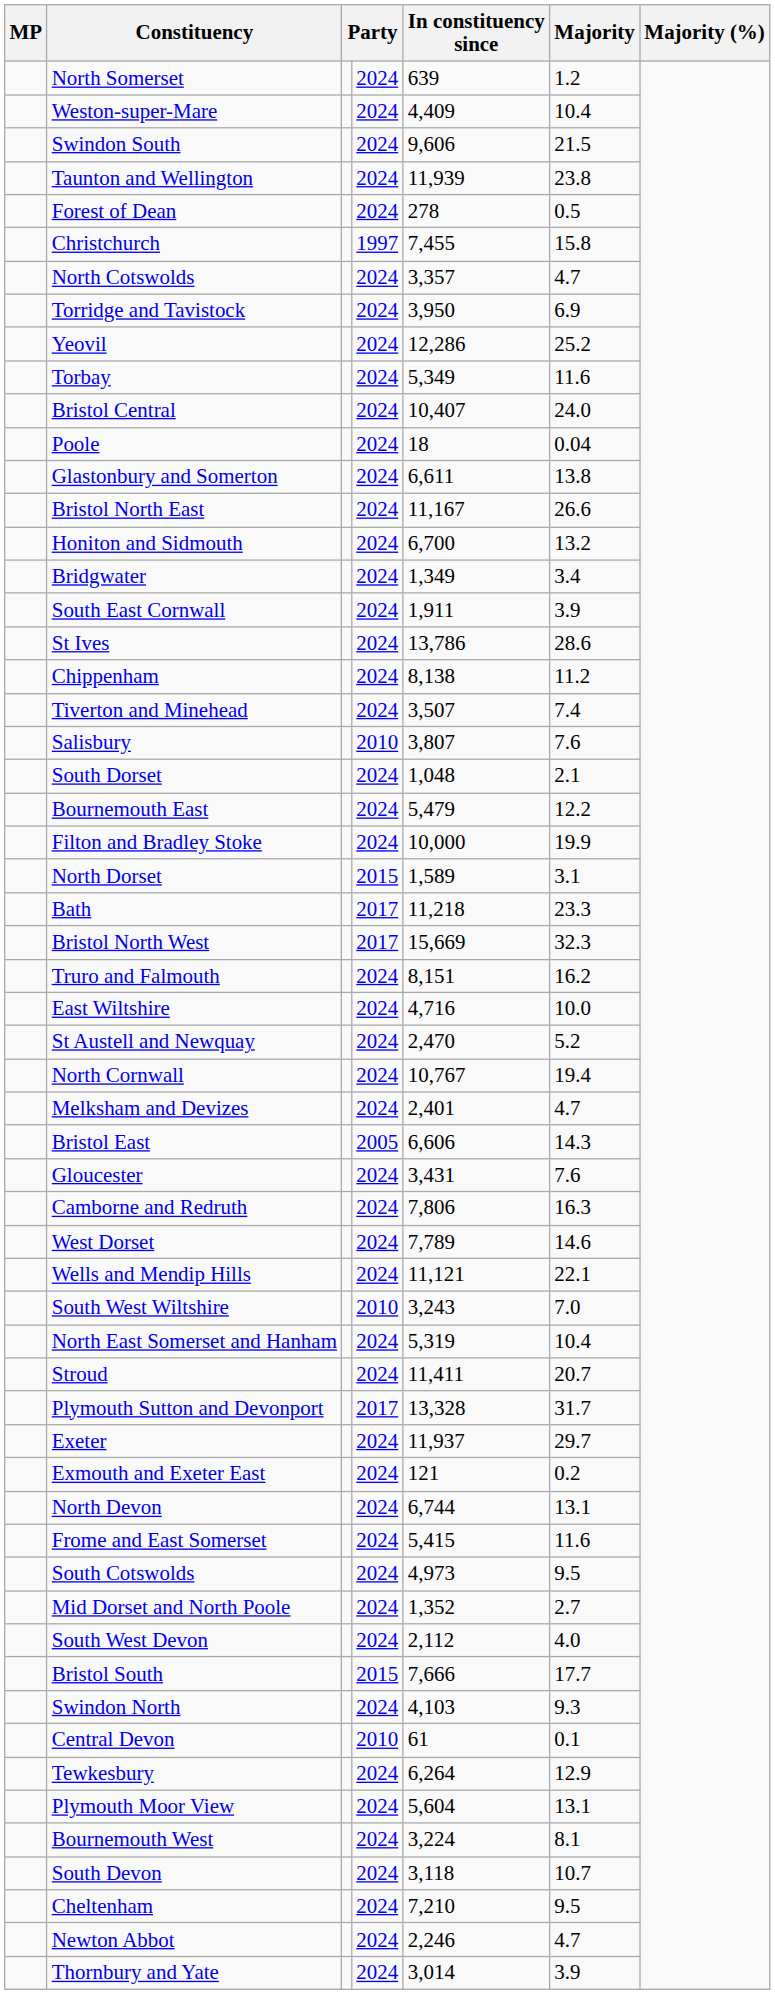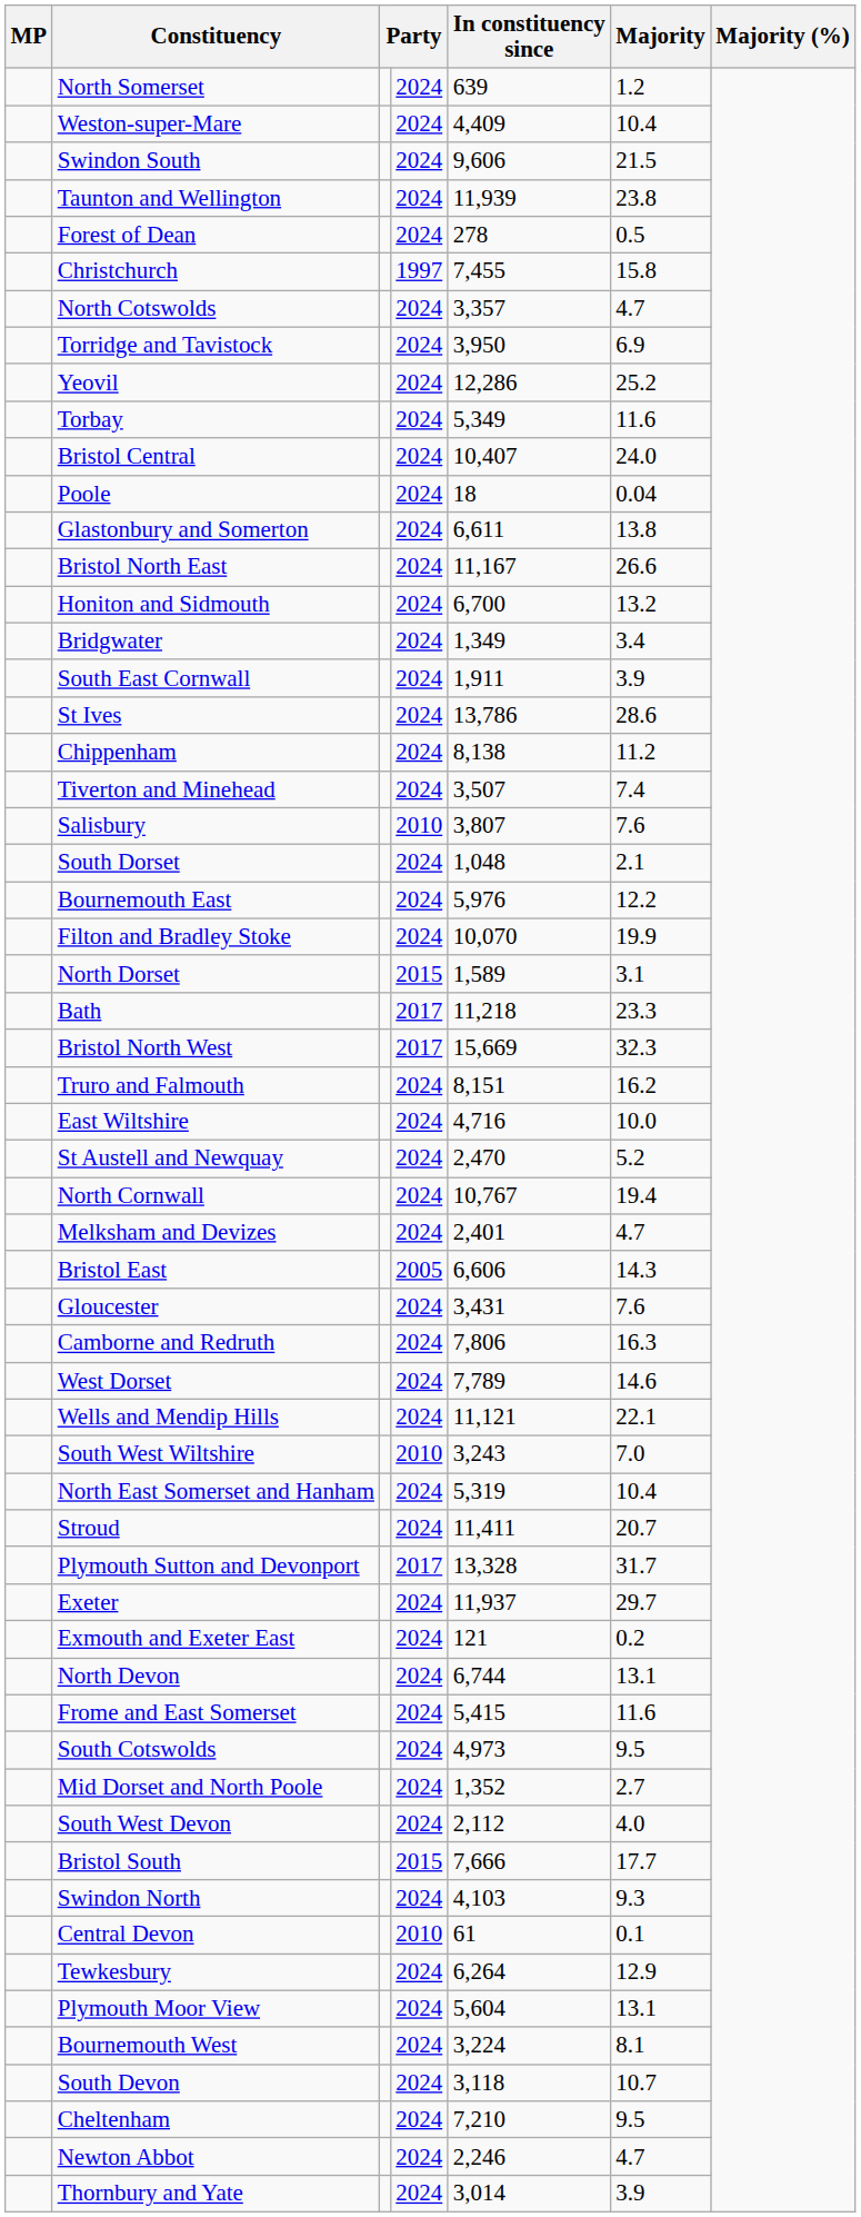Bournemouth East | In constituency since: 5,479 -> 5,976
Filton and Bradley Stoke | In constituency since: 10,000 -> 10,070
